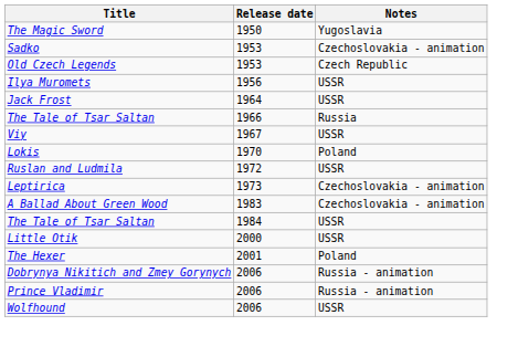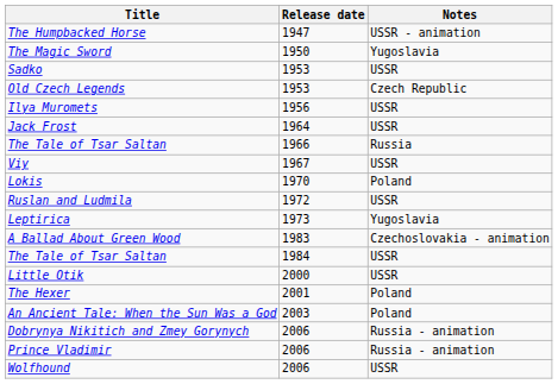+ row: The Humpbacked Horse | 1947 | USSR - animation
Sadko | Notes: Czechoslovakia - animation -> USSR
Leptirica | Notes: Czechoslovakia - animation -> Yugoslavia
+ row: An Ancient Tale: When the Sun Was a God | 2003 | Poland
